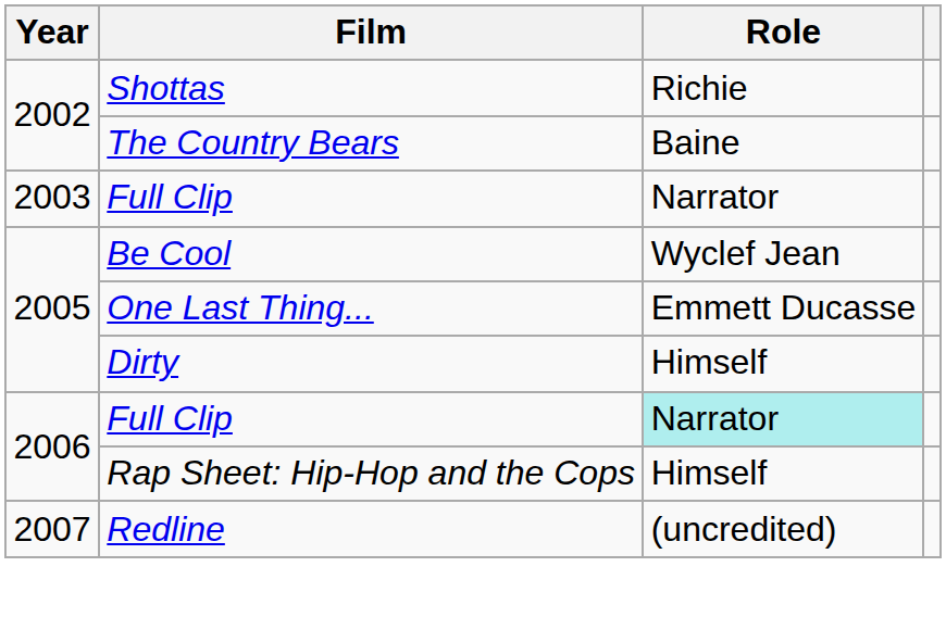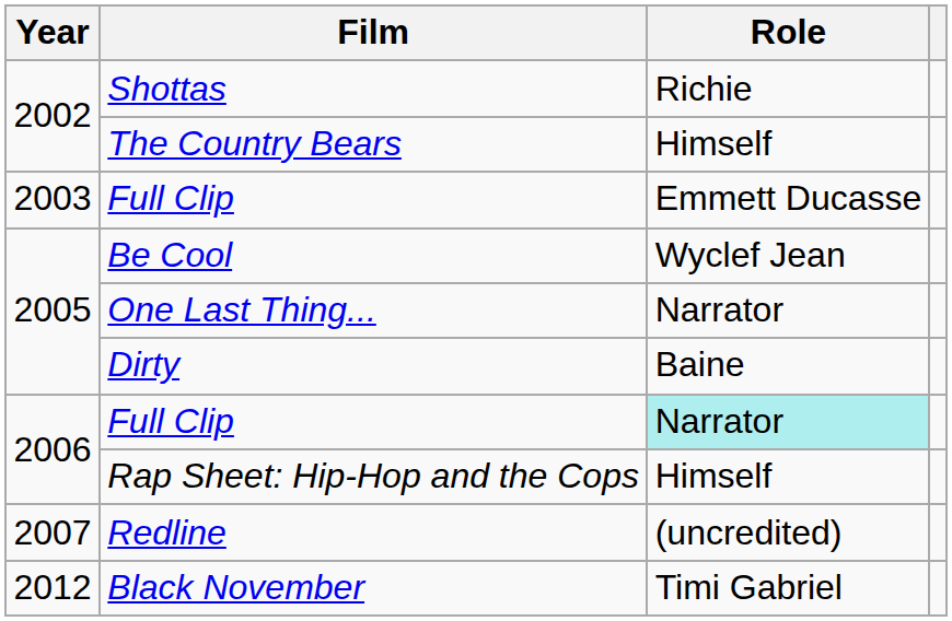The Country Bears | Role: Baine -> Himself
2003 / Full Clip | Role: Narrator -> Emmett Ducasse
One Last Thing... | Role: Emmett Ducasse -> Narrator
Dirty | Role: Himself -> Baine
+ row: 2012 | Black November | Timi Gabriel
